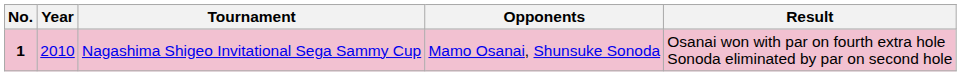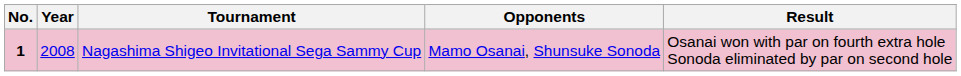Nagashima Shigeo Invitational Sega Sammy Cup | Year: 2010 -> 2008
